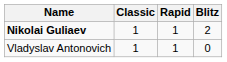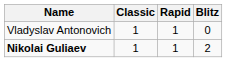rows swapped: Nikolai Guliaev <-> Vladyslav Antonovich
